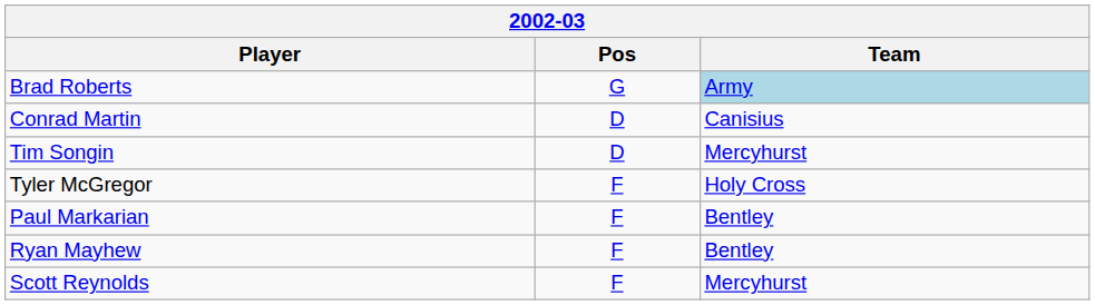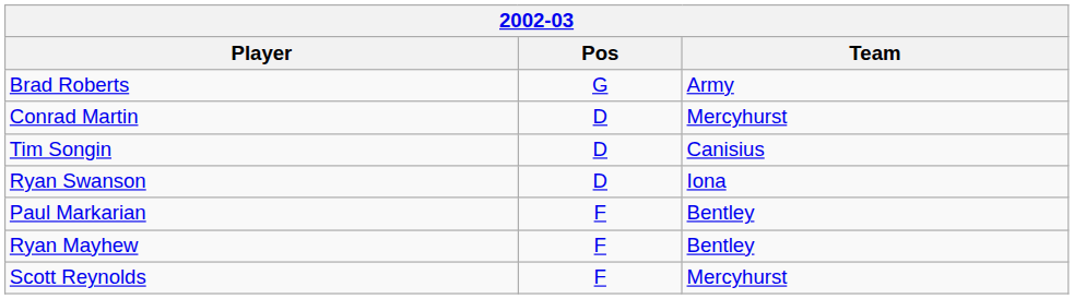Brad Roberts | Team: lightblue background -> no background
Conrad Martin | Team: Canisius -> Mercyhurst
Tim Songin | Team: Mercyhurst -> Canisius
+ row: Ryan Swanson | D | Iona
- row: Tyler McGregor | F | Holy Cross
